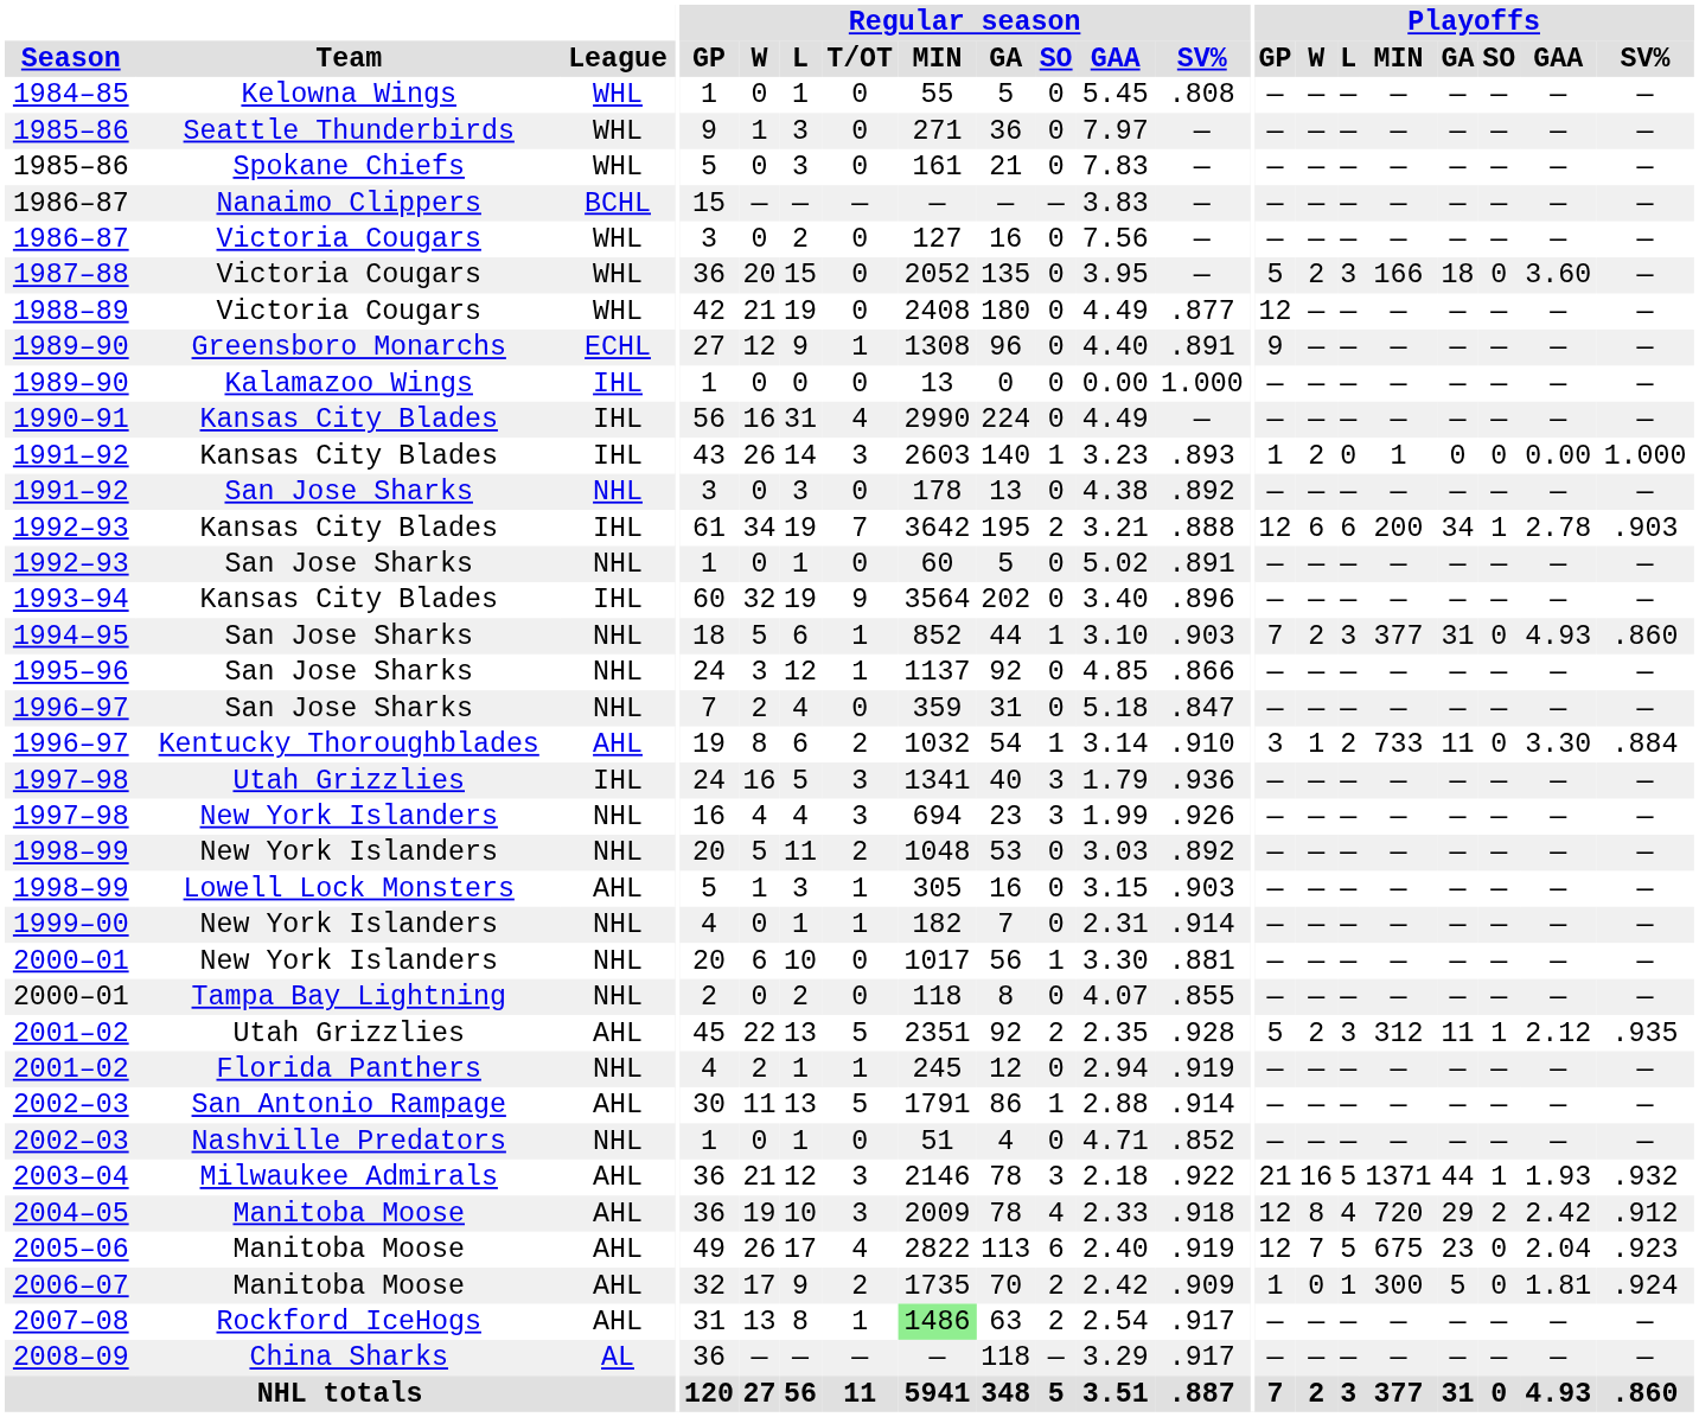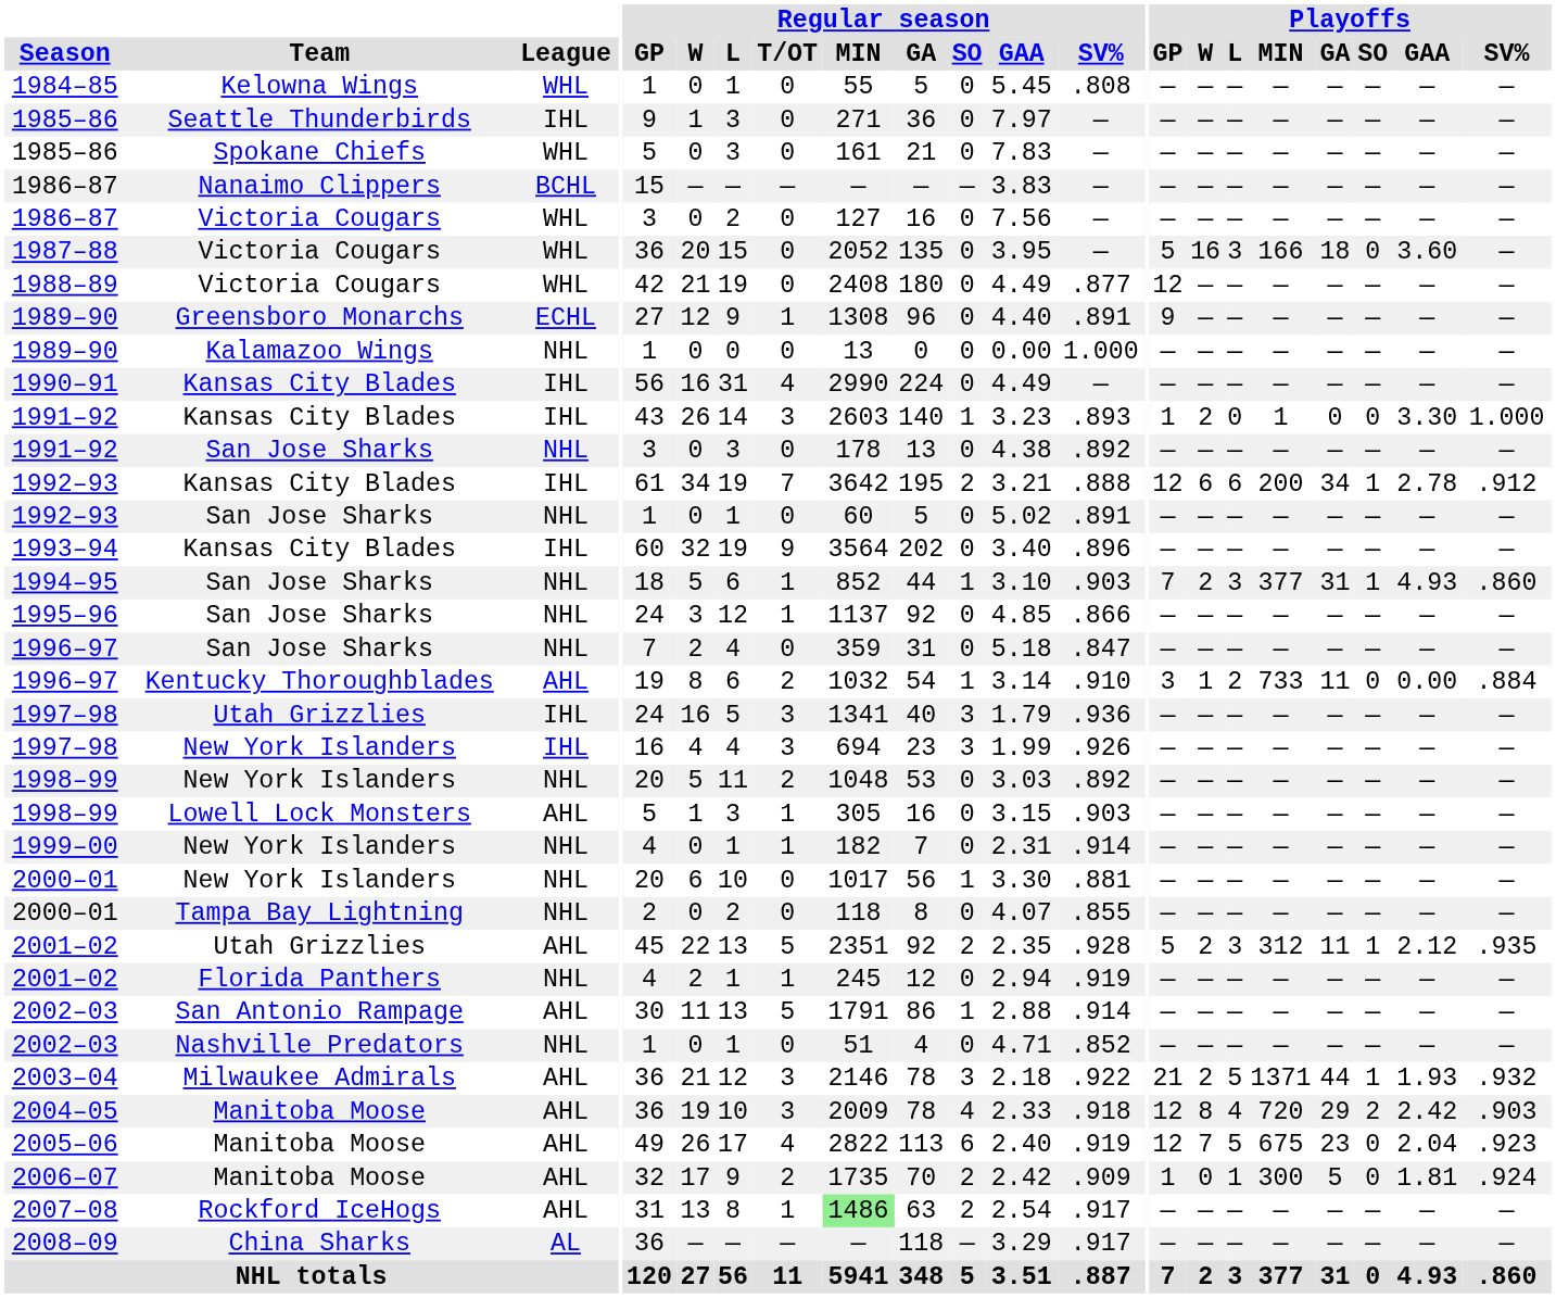1985–86 / Seattle Thunderbirds | League: WHL -> IHL
1987–88 | Playoffs / W: 2 -> 16
1989–90 / Kalamazoo Wings | League: IHL -> NHL
1991–92 / Kansas City Blades | Playoffs / GAA: 0.00 -> 3.30
1992–93 / Kansas City Blades | Playoffs / SV%: .903 -> .912
1994–95 | Playoffs / SO: 0 -> 1
1996–97 / Kentucky Thoroughblades | Playoffs / GAA: 3.30 -> 0.00
1997–98 / New York Islanders | League: NHL -> IHL
2003–04 | Playoffs / W: 16 -> 2
2004–05 | Playoffs / SV%: .912 -> .903
